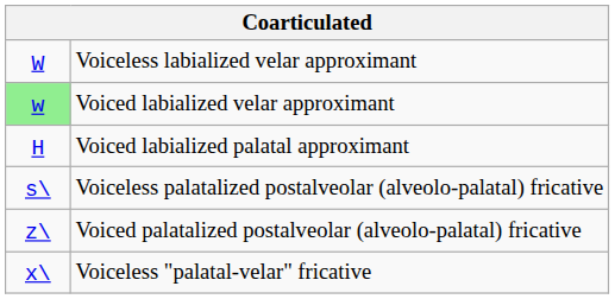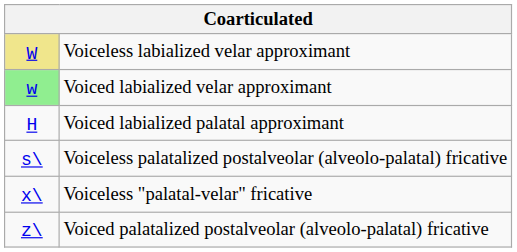Voiceless labialized velar approximant | column 1: no background -> khaki background
rows swapped: Voiced palatalized postalveolar (alveolo-palatal) fricative <-> Voiceless "palatal-velar" fricative
